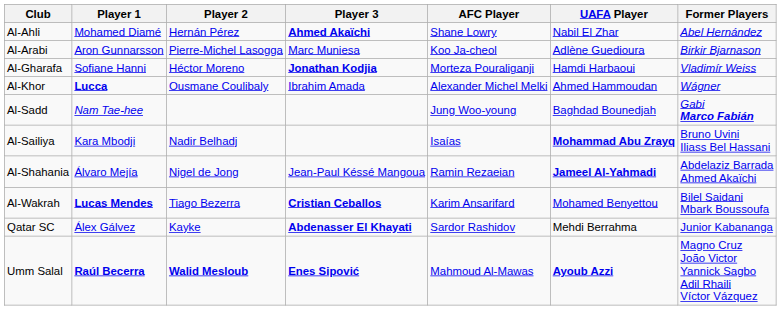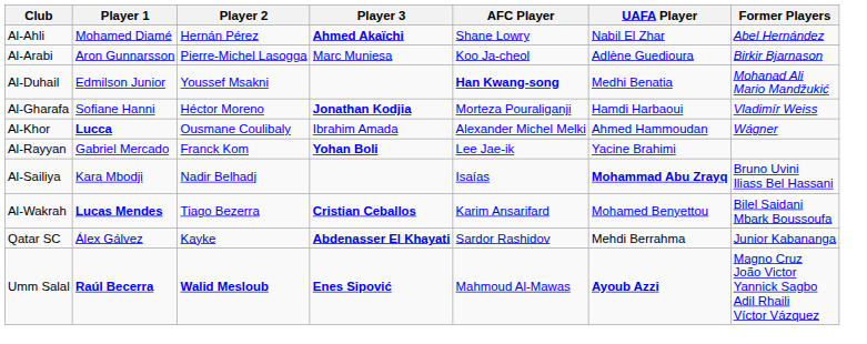+ row: Al-Duhail | Edmilson Junior | Youssef Msakni | Han Kwang-song | Medhi Benatia | Mohanad Ali Mario Mandžukić
+ row: Al-Rayyan | Gabriel Mercado | Franck Kom | Yohan Boli | Lee Jae-ik | Yacine Brahimi
- row: Al-Sadd | Nam Tae-hee | Jung Woo-young | Baghdad Bounedjah | Gabi Marco Fabián
- row: Al-Shahania | Álvaro Mejía | Nigel de Jong | Jean-Paul Késsé Mangoua | Ramin Rezaeian | Jameel Al-Yahmadi | Abdelaziz Barrada Ahmed Akaïchi
